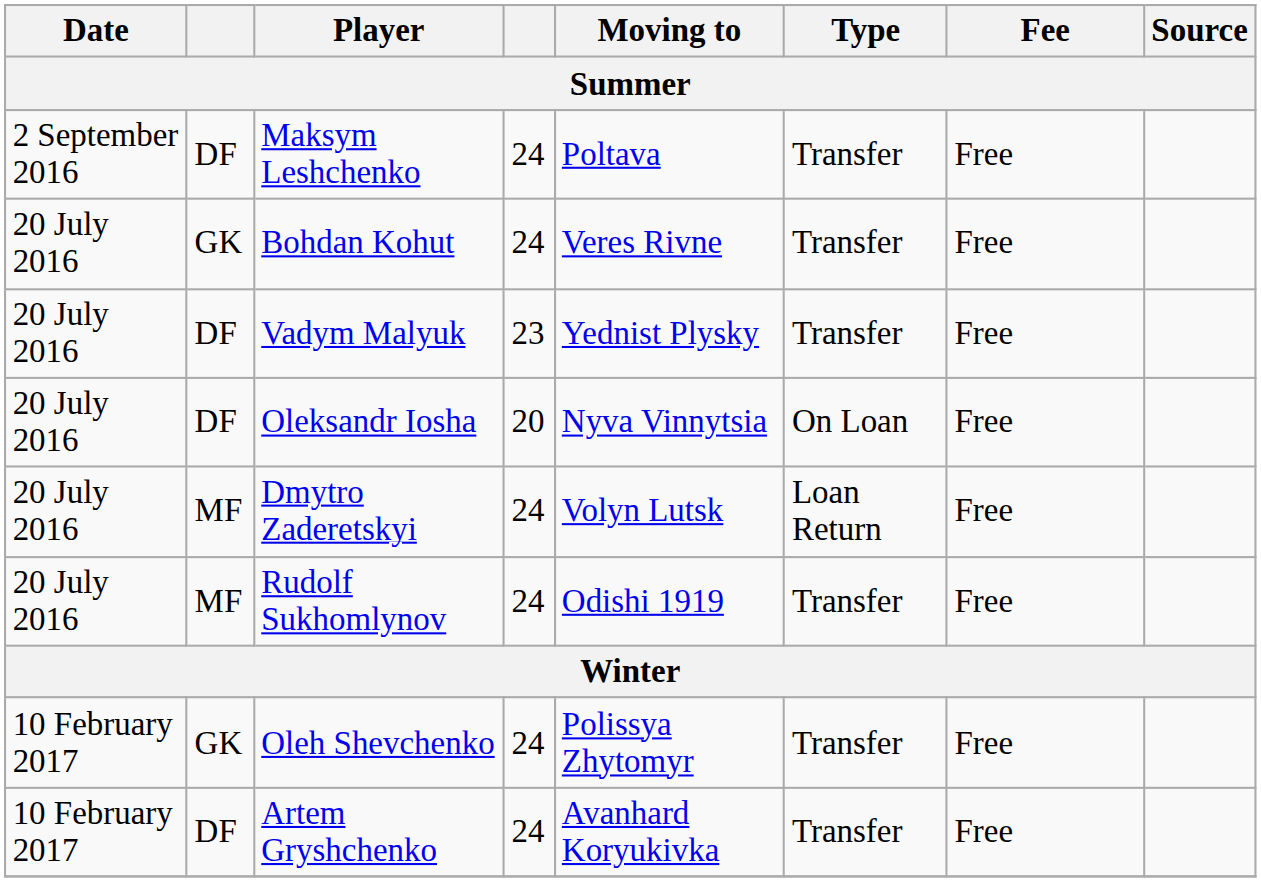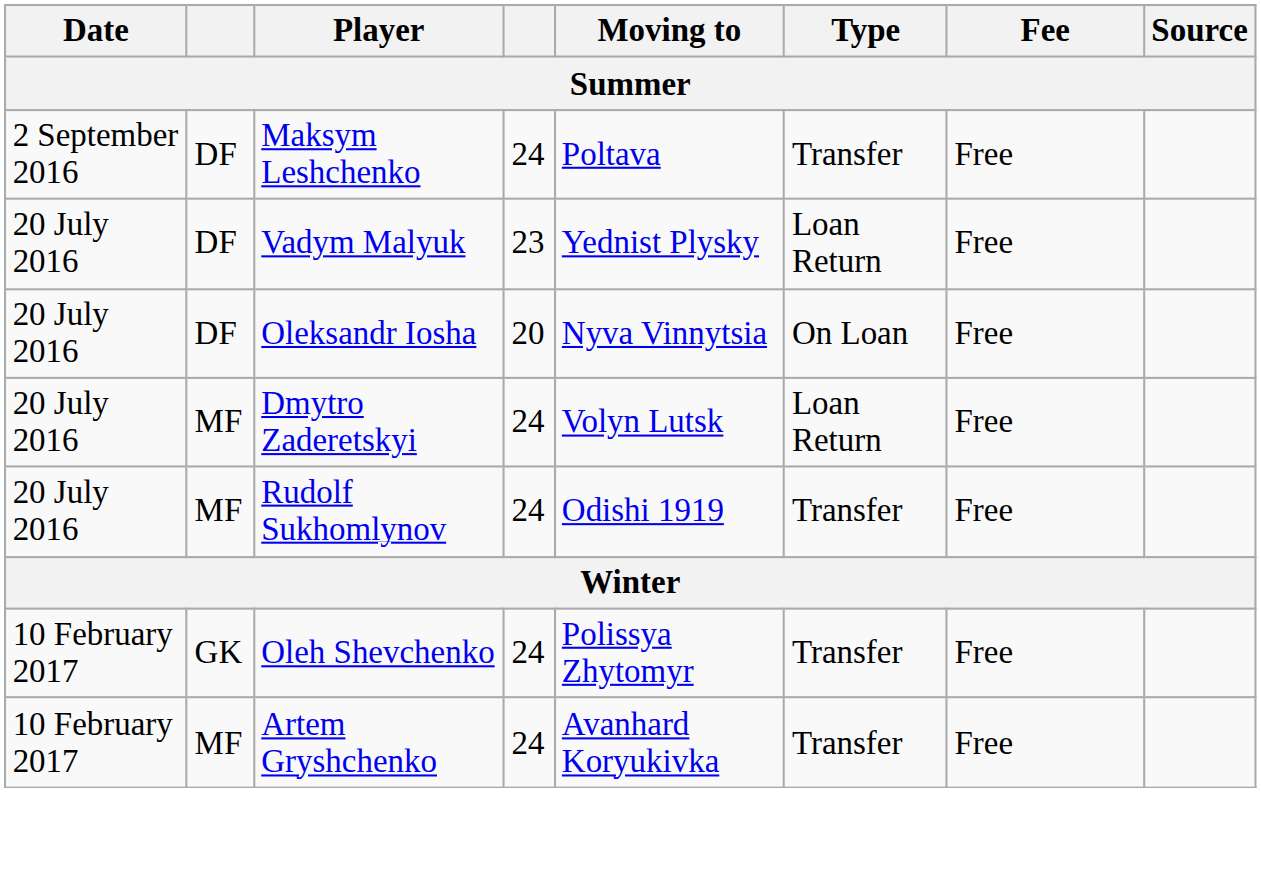- row: 20 July 2016 | GK | Bohdan Kohut | 24 | Veres Rivne | Transfer | Free
Vadym Malyuk | Type: Transfer -> Loan Return
Artem Gryshchenko | column 2: DF -> MF
